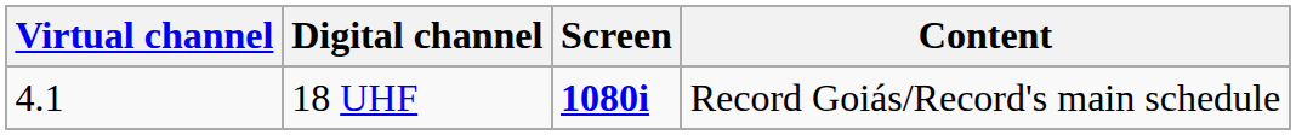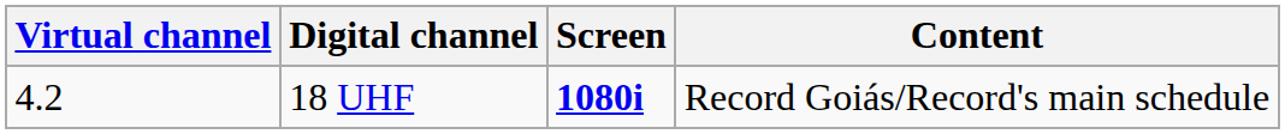18 UHF | Virtual channel: 4.1 -> 4.2
